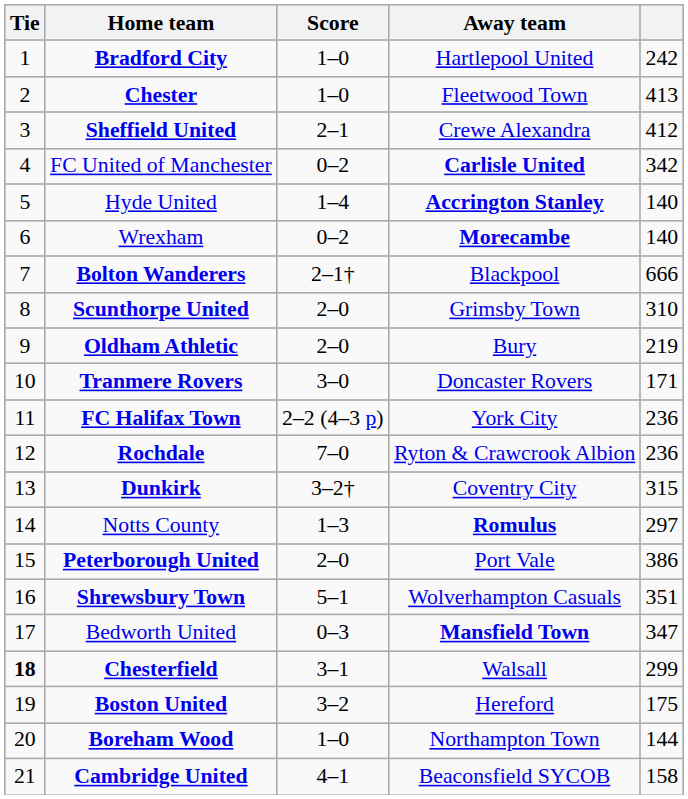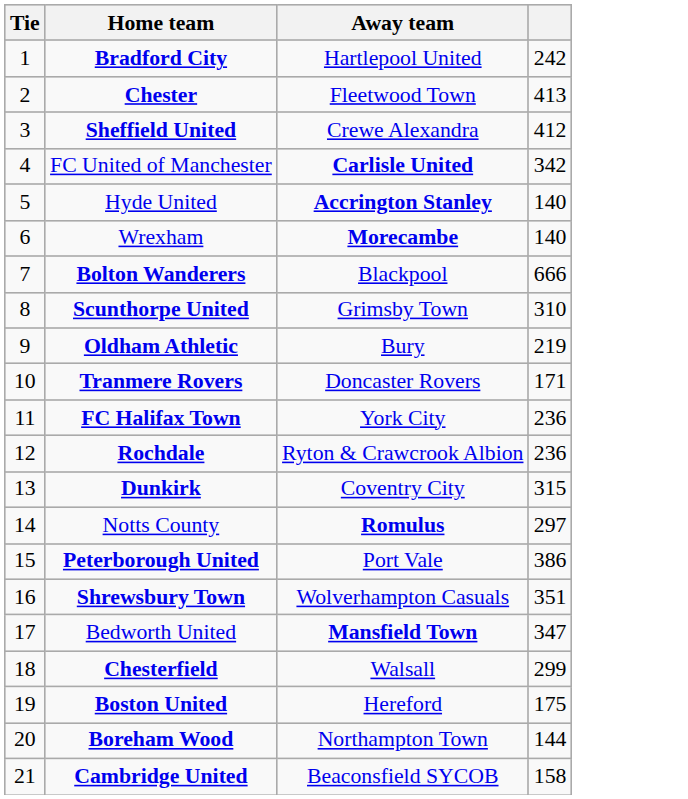- column: Score | 1–0 | 1–0 | 2–1 | 0–2 | 1–4 | 0–2 | 2–1† | 2–0 | 2–0 | 3–0 | 2–2 (4–3 p) | 7–0 | 3–2† | 1–3 | 2–0 | 5–1 | 0–3 | 3–1 | 3–2 | 1–0 | 4–1
Chesterfield | Tie: bold -> normal
